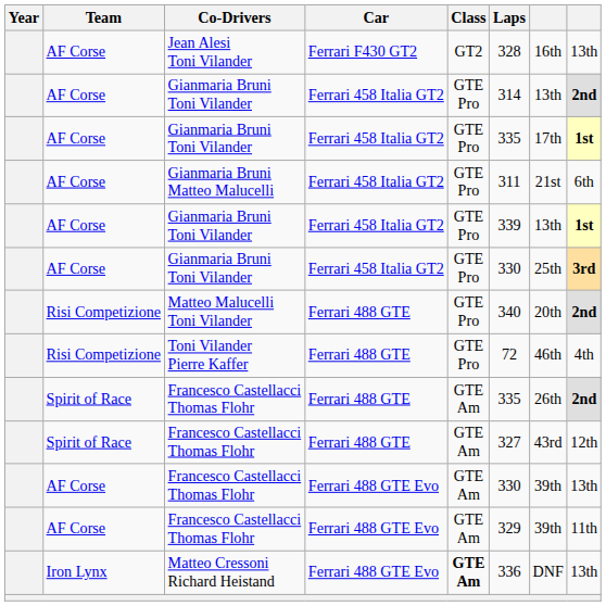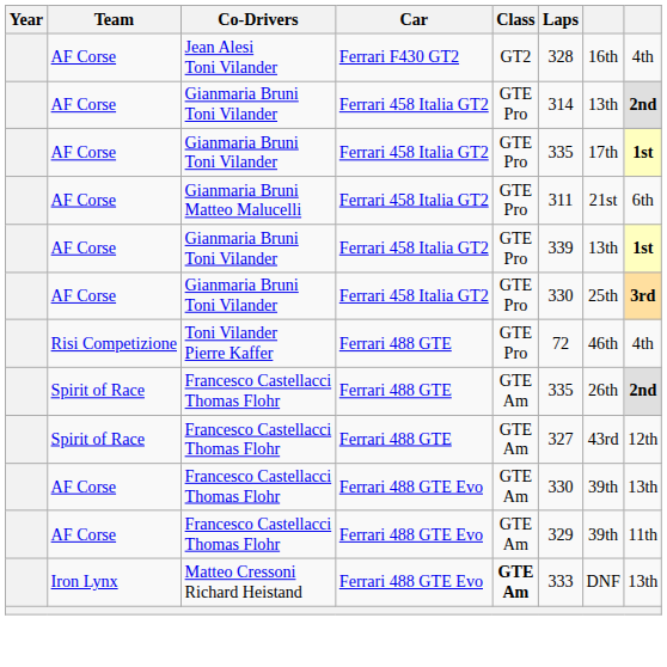Jean Alesi Toni Vilander | column 8: 13th -> 4th
- row: Risi Competizione | Matteo Malucelli Toni Vilander | Ferrari 488 GTE | GTE Pro | 340 | 20th | 2nd
Matteo Cressoni Richard Heistand | Laps: 336 -> 333
